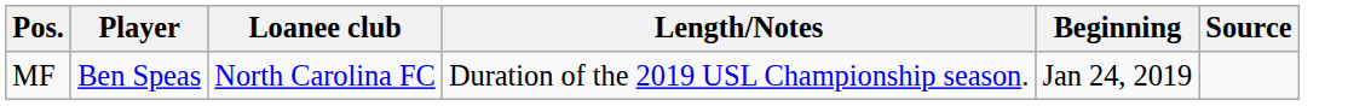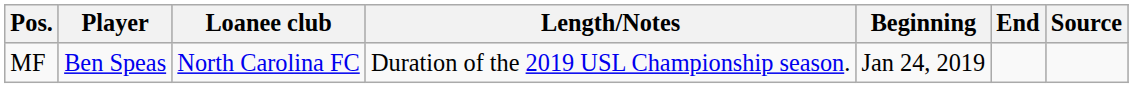+ column: End
